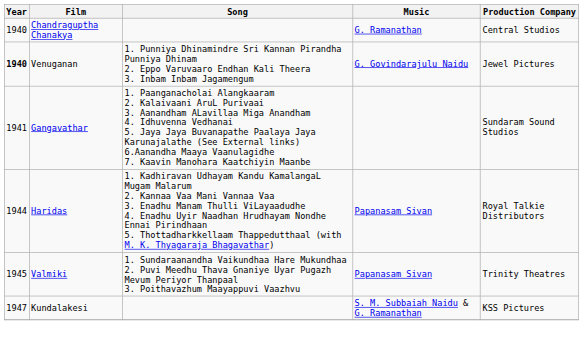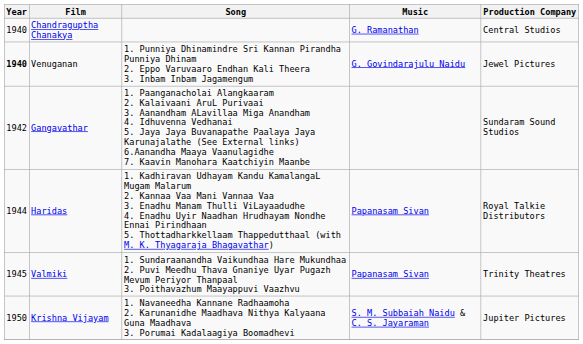Gangavathar | Year: 1941 -> 1942
- row: 1947 | Kundalakesi | S. M. Subbaiah Naidu & G. Ramanathan | KSS Pictures
+ row: 1950 | Krishna Vijayam | 1. Navaneedha Kannane Radhaamoha 2. Karunanidhe Maadhava Nithya Kalyaana Guna Maadhava 3. Porumai Kadalaagiya Boomadhevi | S. M. Subbaiah Naidu & C. S. Jayaraman | Jupiter Pictures
